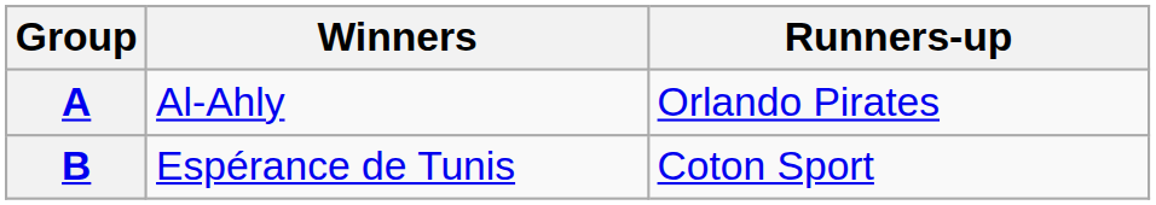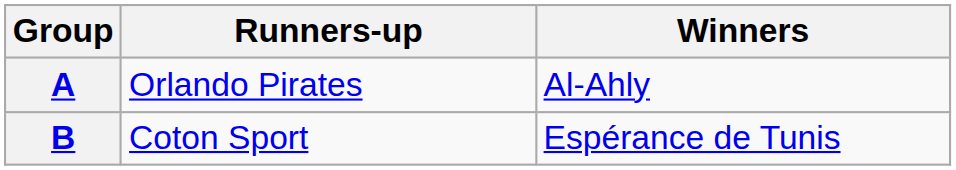columns swapped: Winners <-> Runners-up
